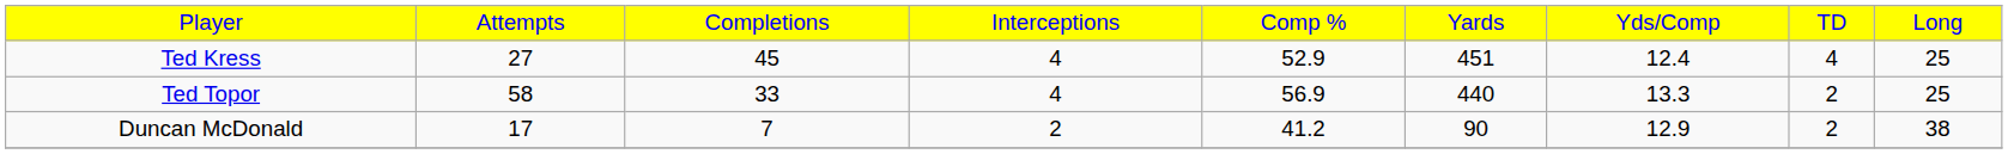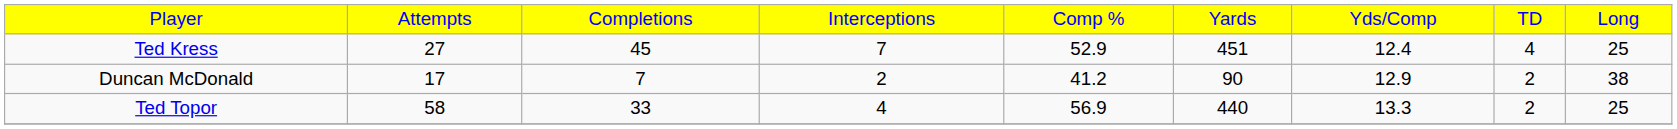Ted Kress | column 4: 4 -> 7
rows swapped: Ted Topor <-> Duncan McDonald
